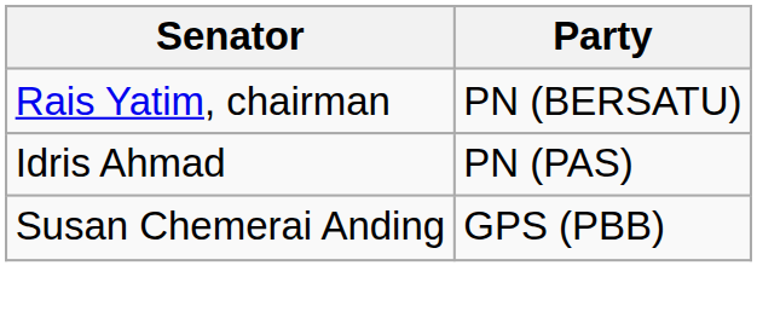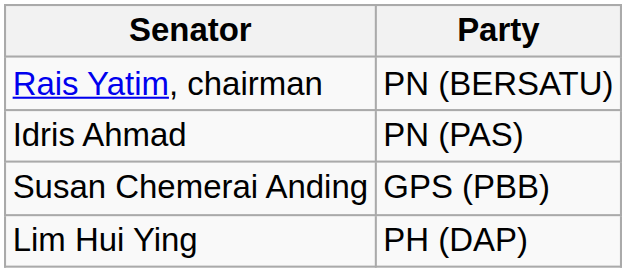+ row: Lim Hui Ying | PH (DAP)
